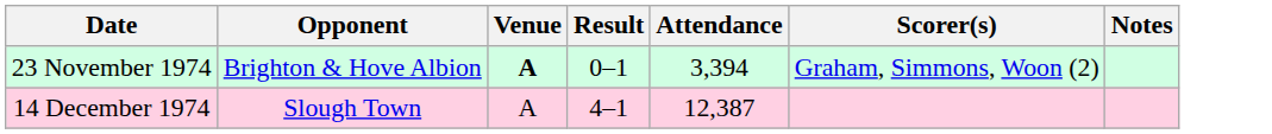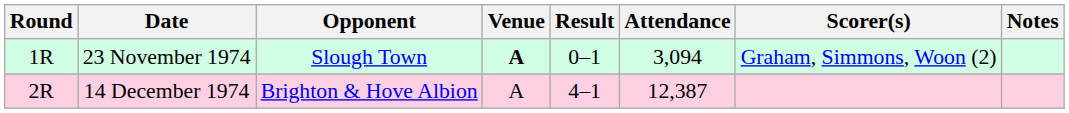+ column: Round | 1R | 2R
23 November 1974 | Opponent: Brighton & Hove Albion -> Slough Town
23 November 1974 | Attendance: 3,394 -> 3,094
14 December 1974 | Opponent: Slough Town -> Brighton & Hove Albion
